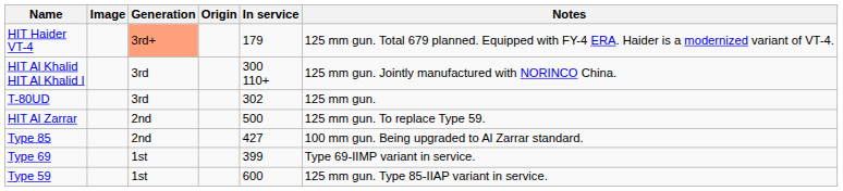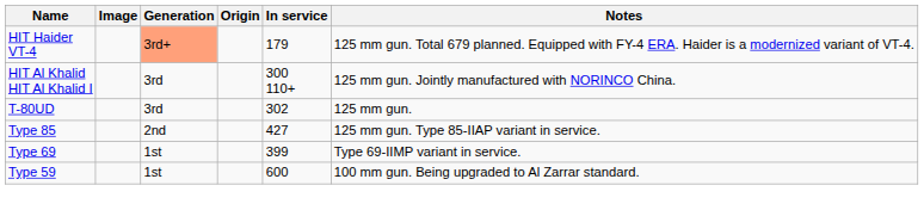- row: HIT Al Zarrar | 2nd | 500 | 125 mm gun. To replace Type 59.
Type 85 | Notes: 100 mm gun. Being upgraded to Al Zarrar standard. -> 125 mm gun. Type 85-IIAP variant in service.
Type 59 | Notes: 125 mm gun. Type 85-IIAP variant in service. -> 100 mm gun. Being upgraded to Al Zarrar standard.
